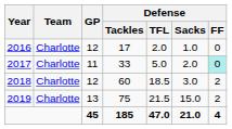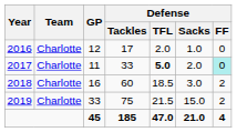2017 | Defense / TFL: normal -> bold
2018 | GP: 12 -> 16
2019 | GP: 13 -> 33
